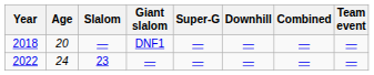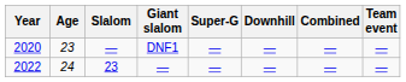DNF1 | Year: 2018 -> 2020
DNF1 | Age: 20 -> 23
